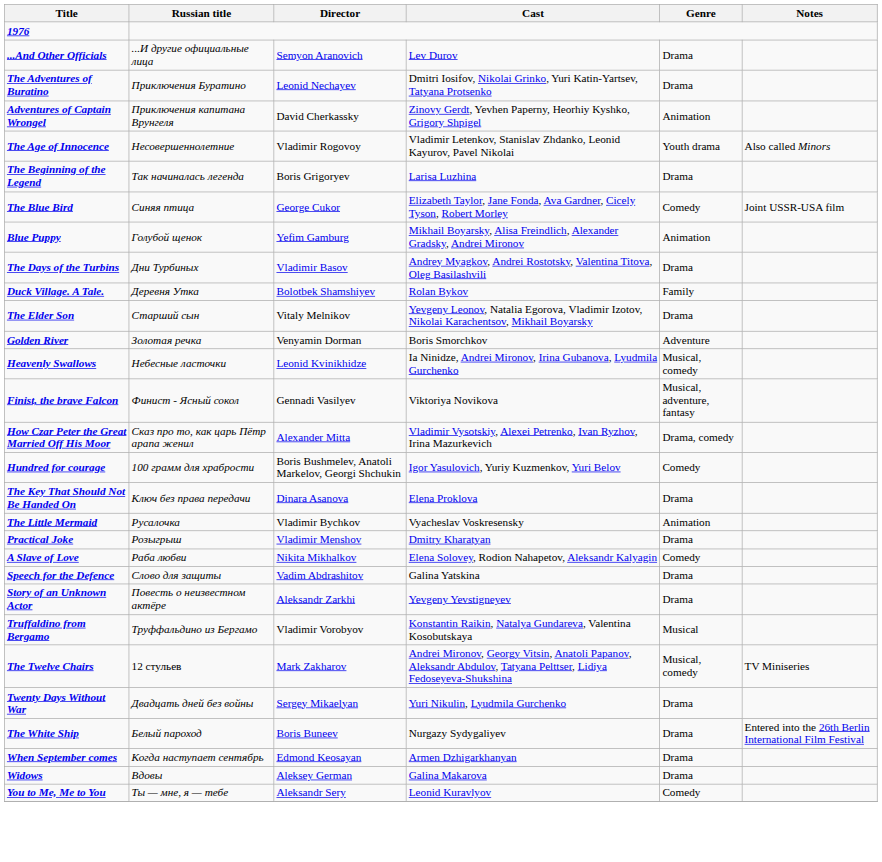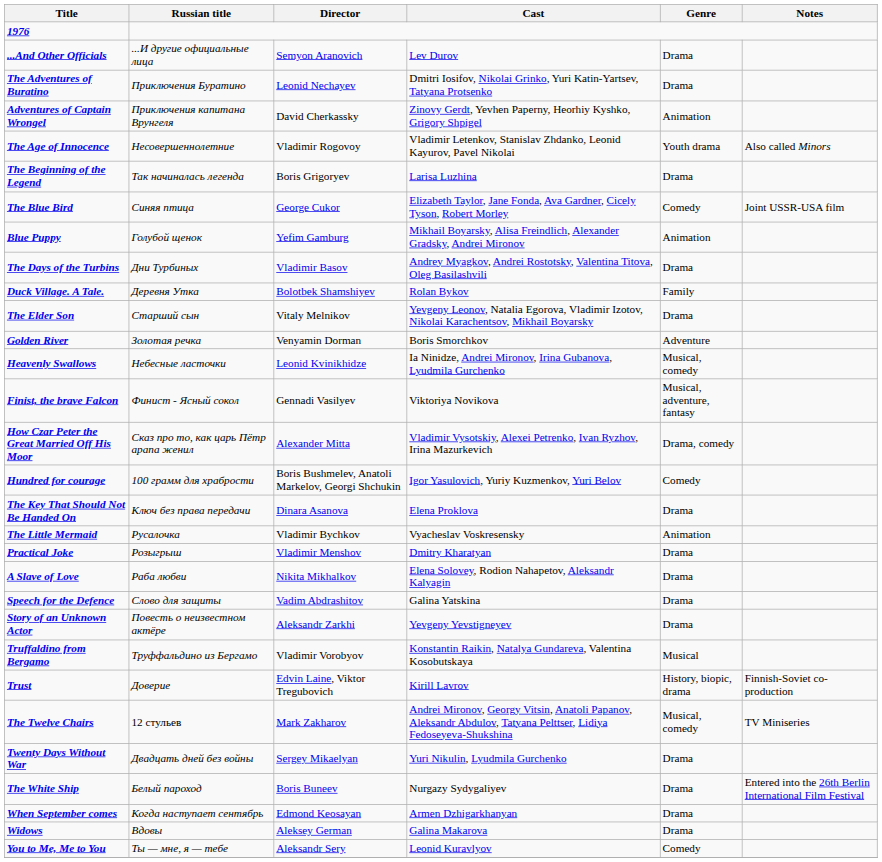A Slave of Love | Genre: Comedy -> Drama
+ row: Trust | Доверие | Edvin Laine, Viktor Tregubovich | Kirill Lavrov | History, biopic, drama | Finnish-Soviet co-production
